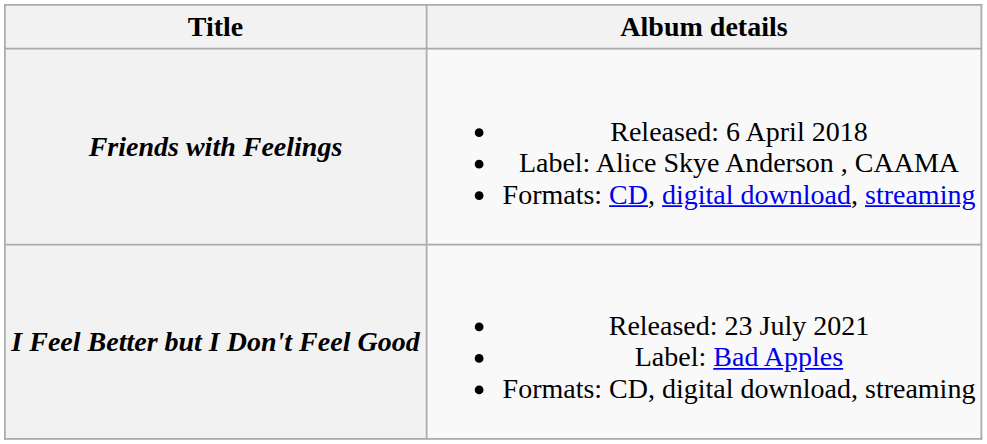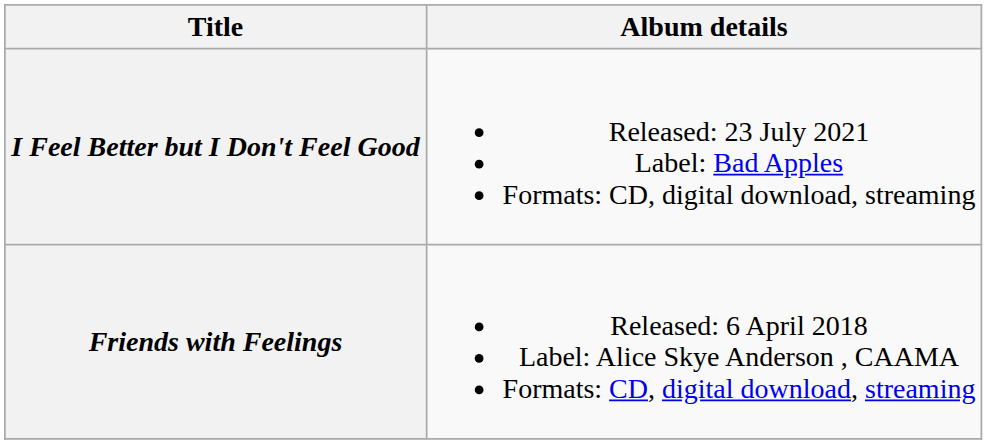rows swapped: Friends with Feelings <-> I Feel Better but I Don't Feel Good
